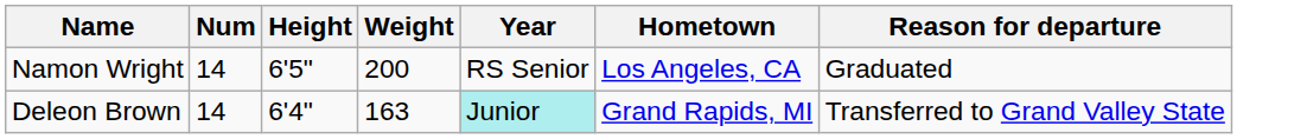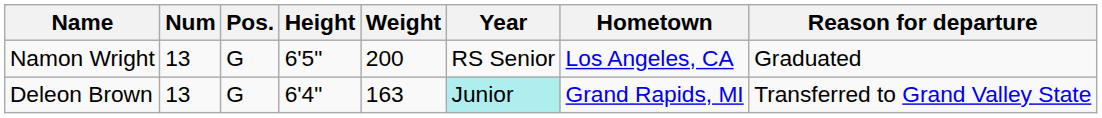+ column: Pos. | G | G
Namon Wright | Num: 14 -> 13
Deleon Brown | Num: 14 -> 13
